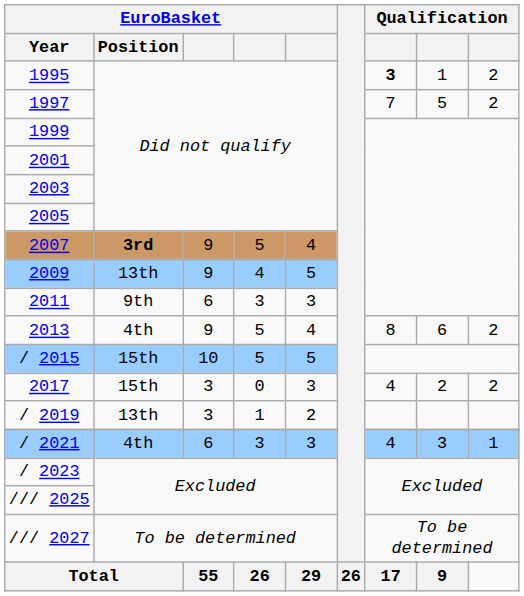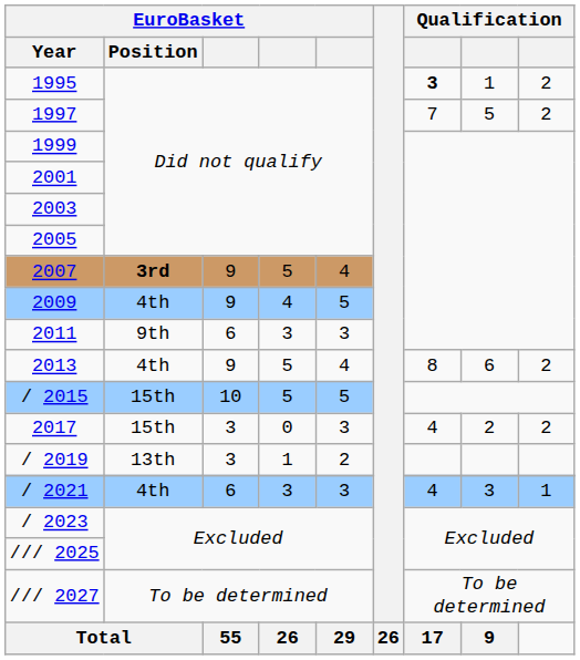2009 | EuroBasket / Position: 13th -> 4th
